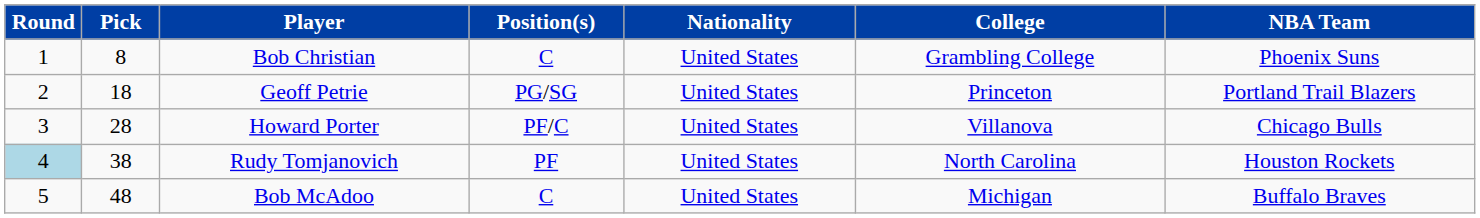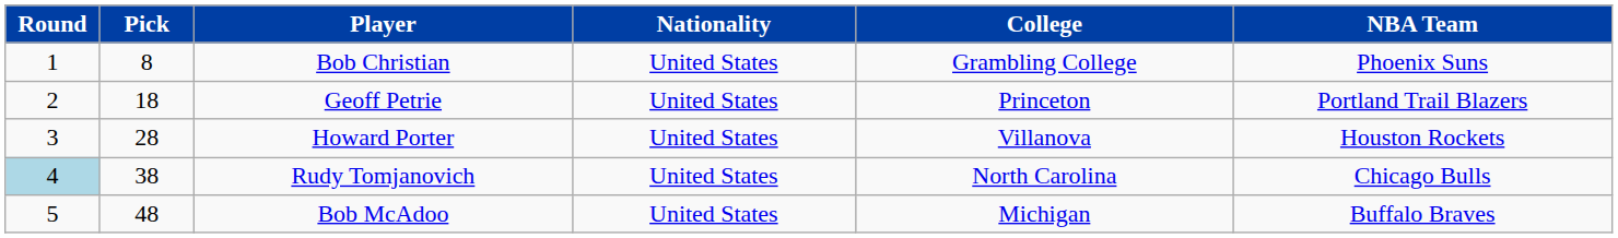- column: Position(s) | C | PG/SG | PF/C | PF | C
Howard Porter | NBA Team: Chicago Bulls -> Houston Rockets
Rudy Tomjanovich | NBA Team: Houston Rockets -> Chicago Bulls
